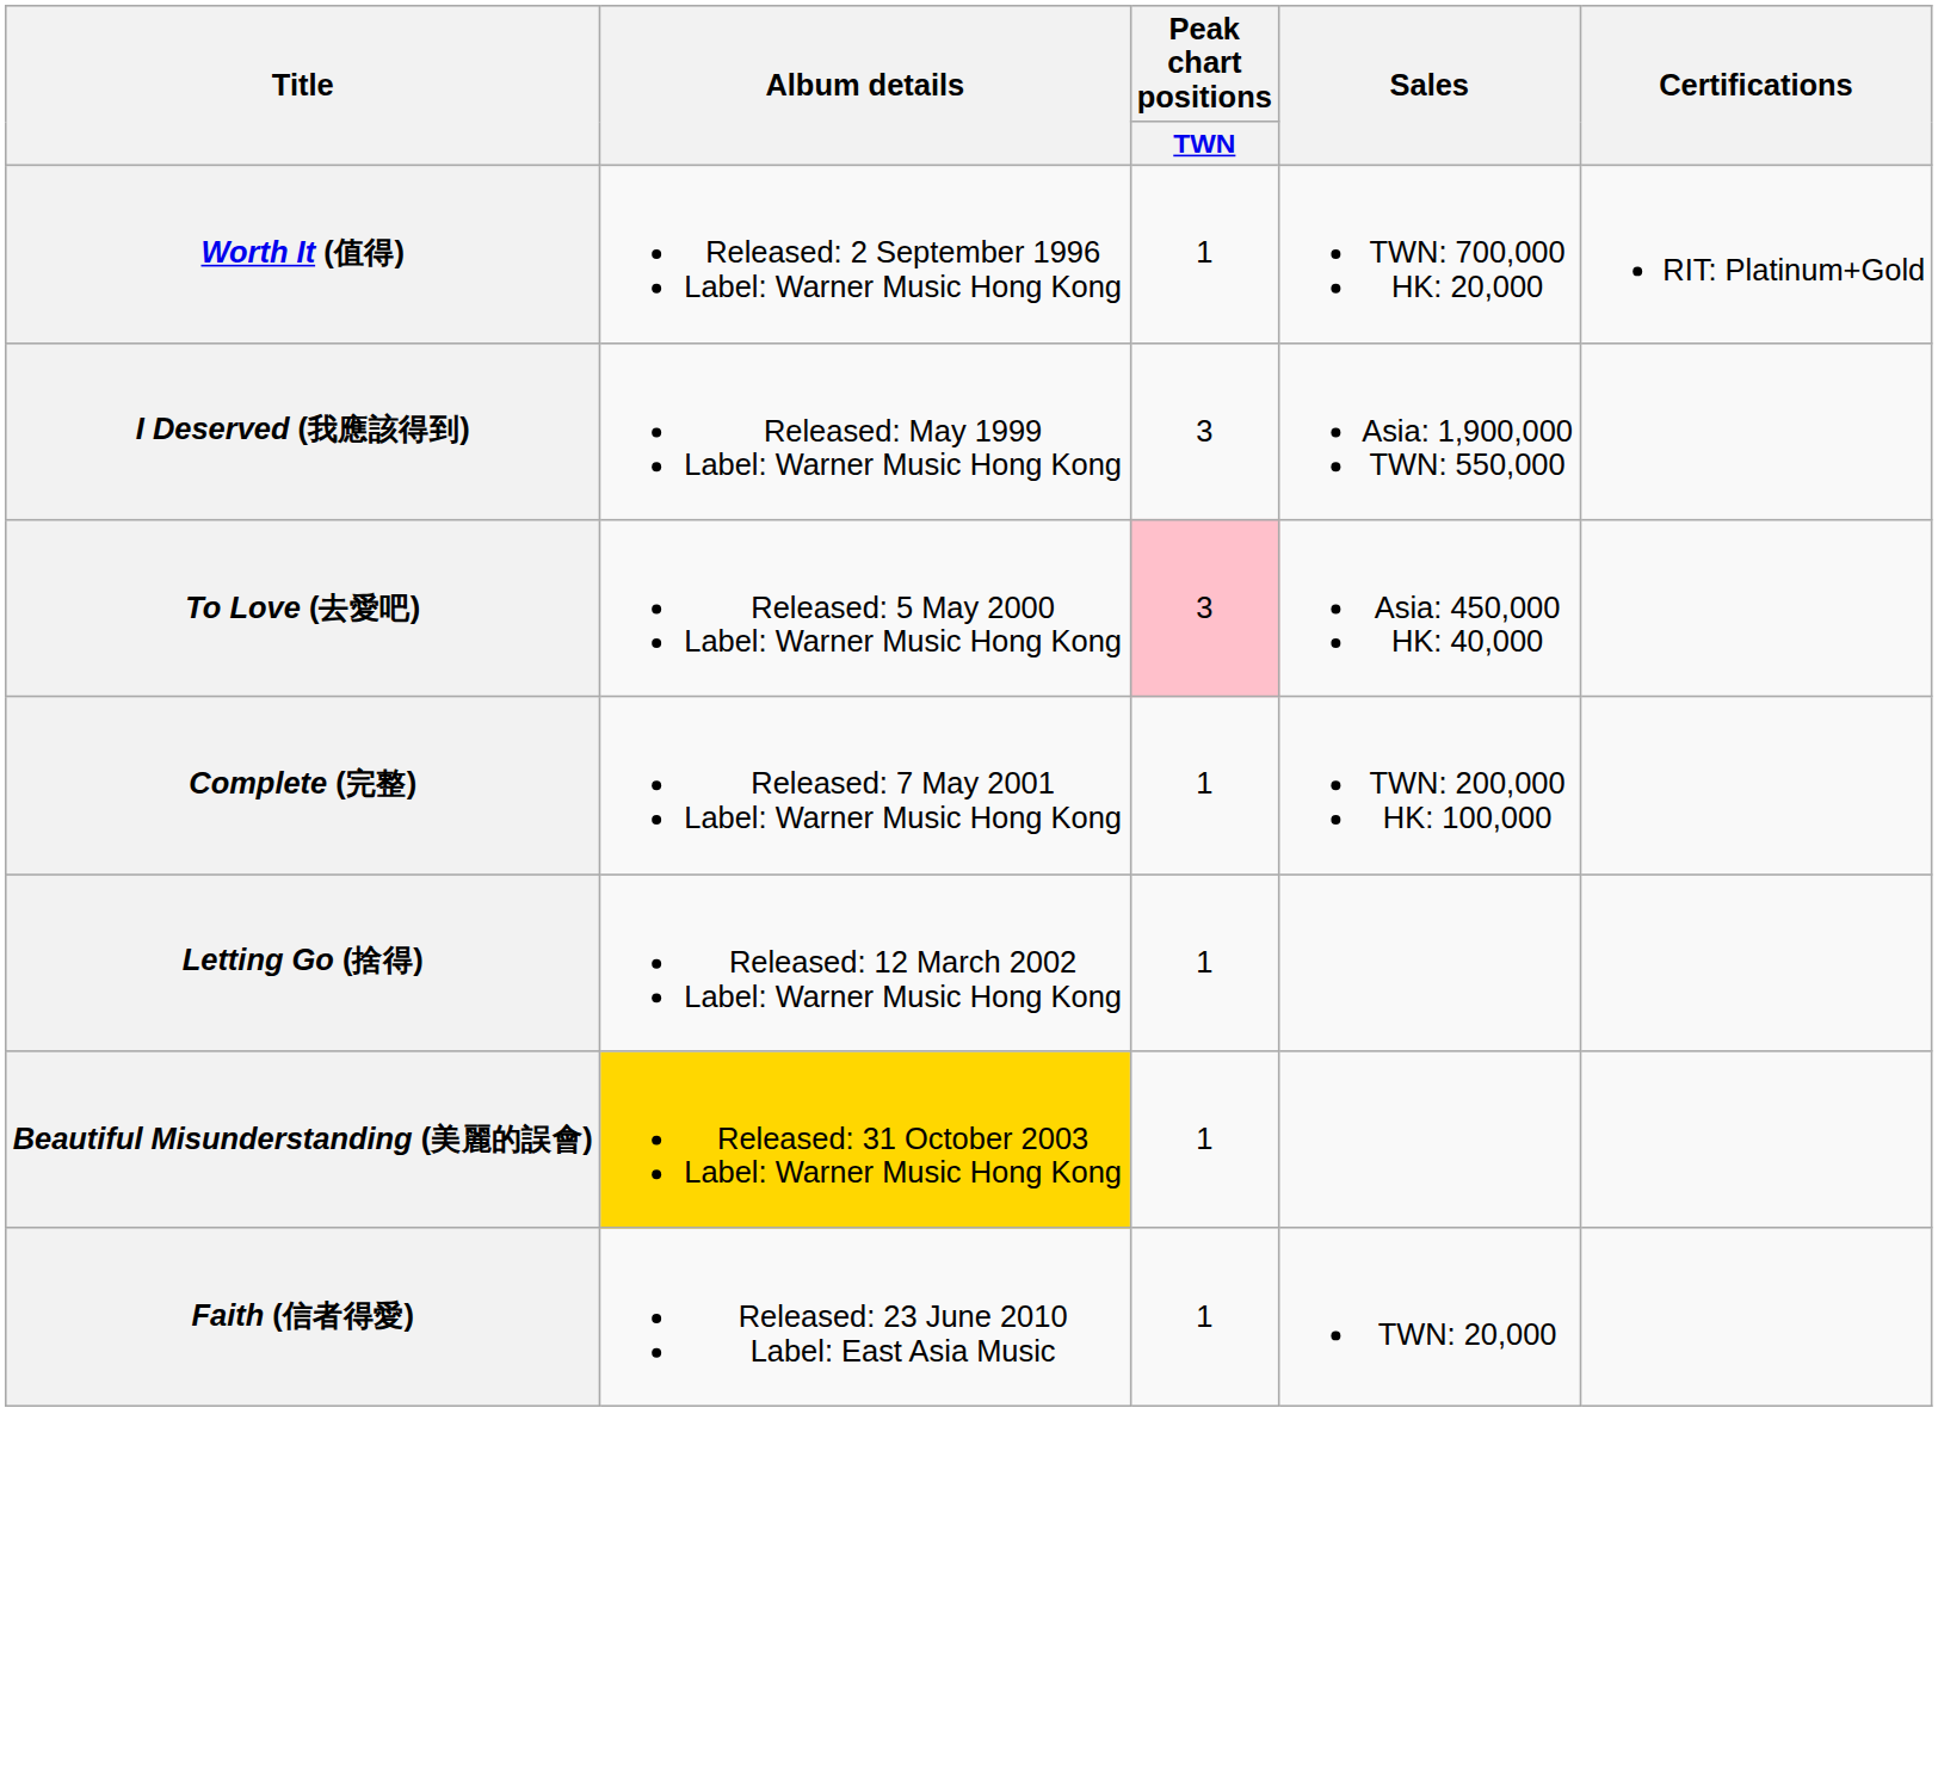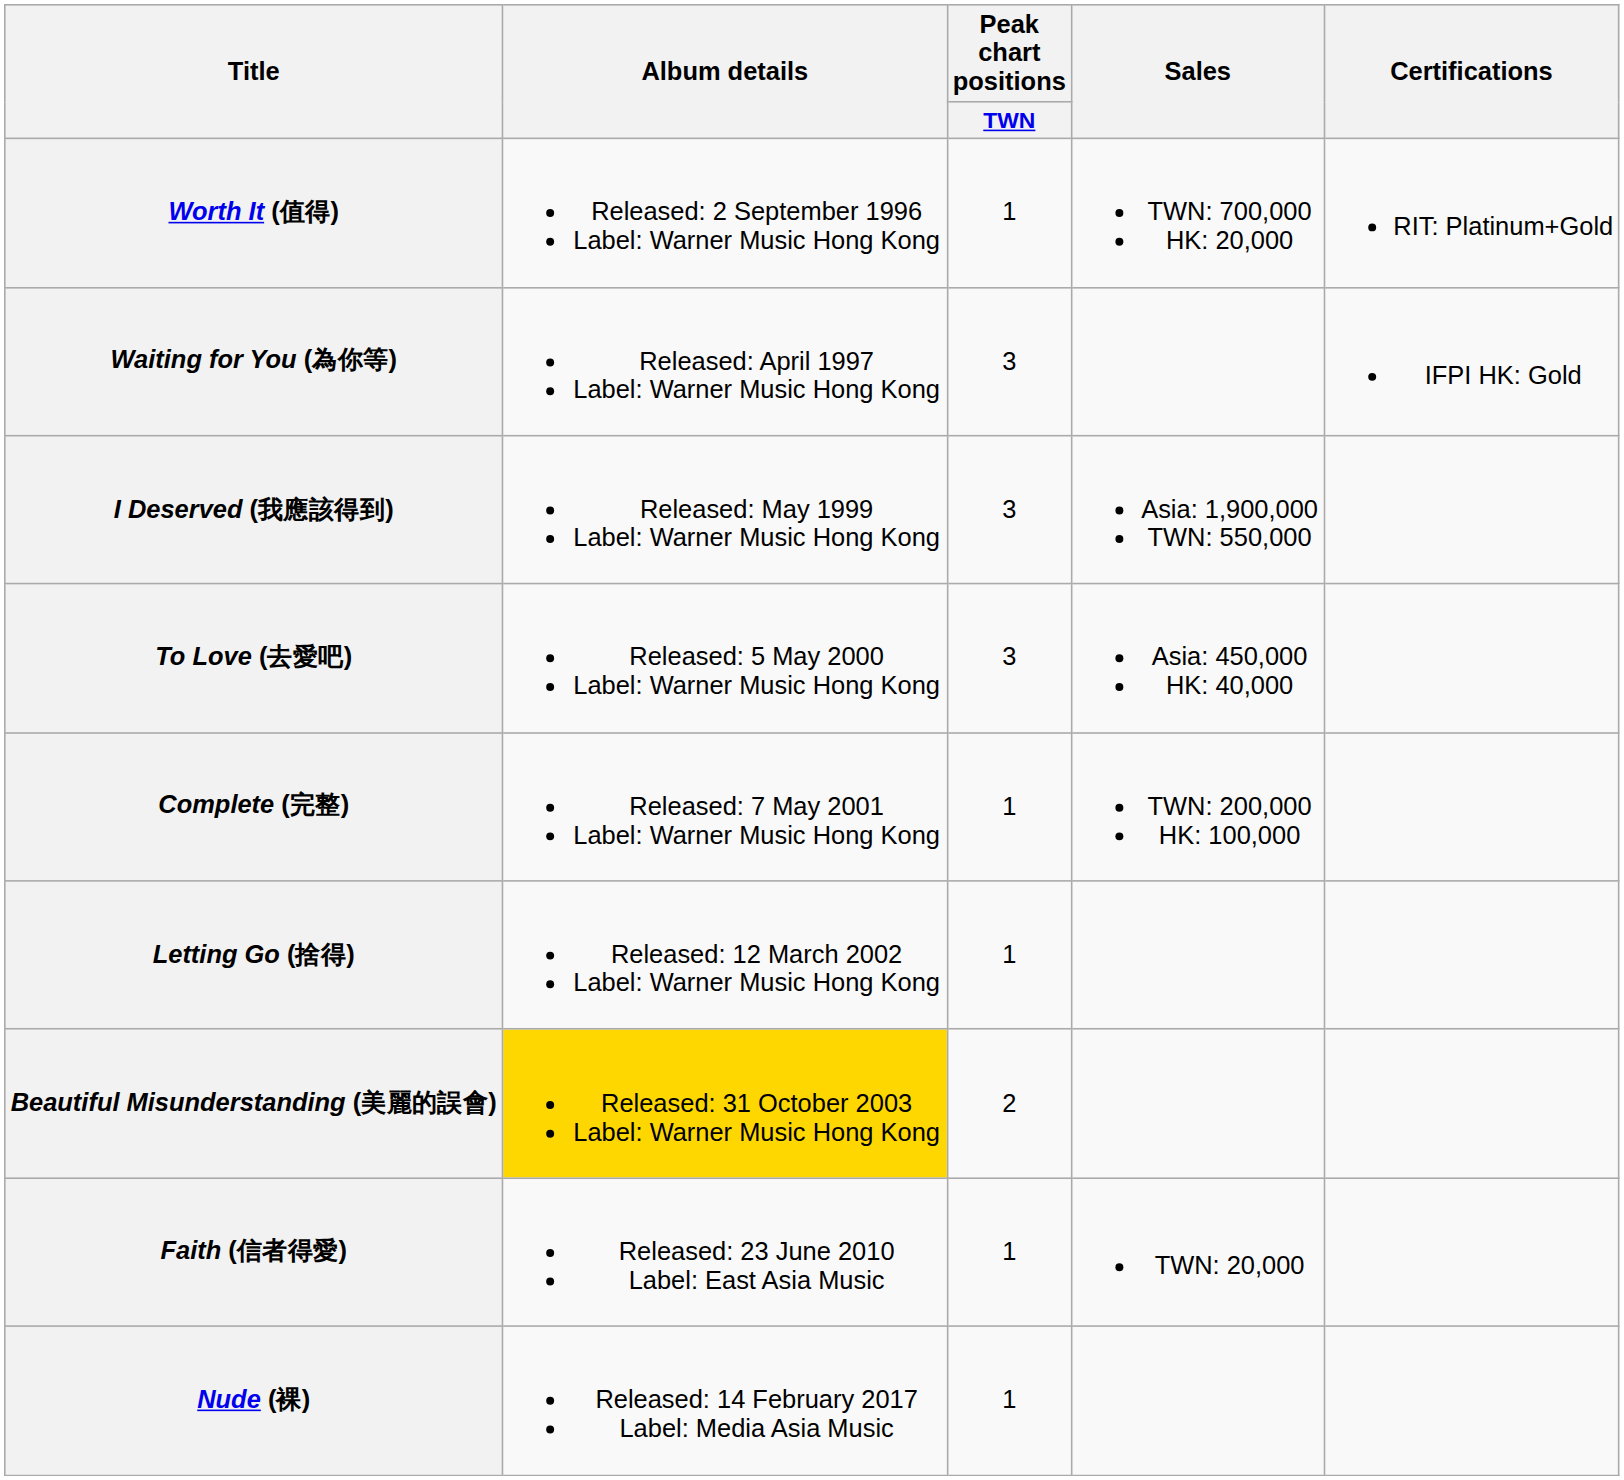+ row: Waiting for You (為你等) | Released: April 1997 Label: Warner Music Hong Kong | 3 | IFPI HK: Gold
To Love (去愛吧) | Peak chart positions / TWN: pink background -> no background
Beautiful Misunderstanding (美麗的誤會) | Peak chart positions / TWN: 1 -> 2
+ row: Nude (裸) | Released: 14 February 2017 Label: Media Asia Music | 1
